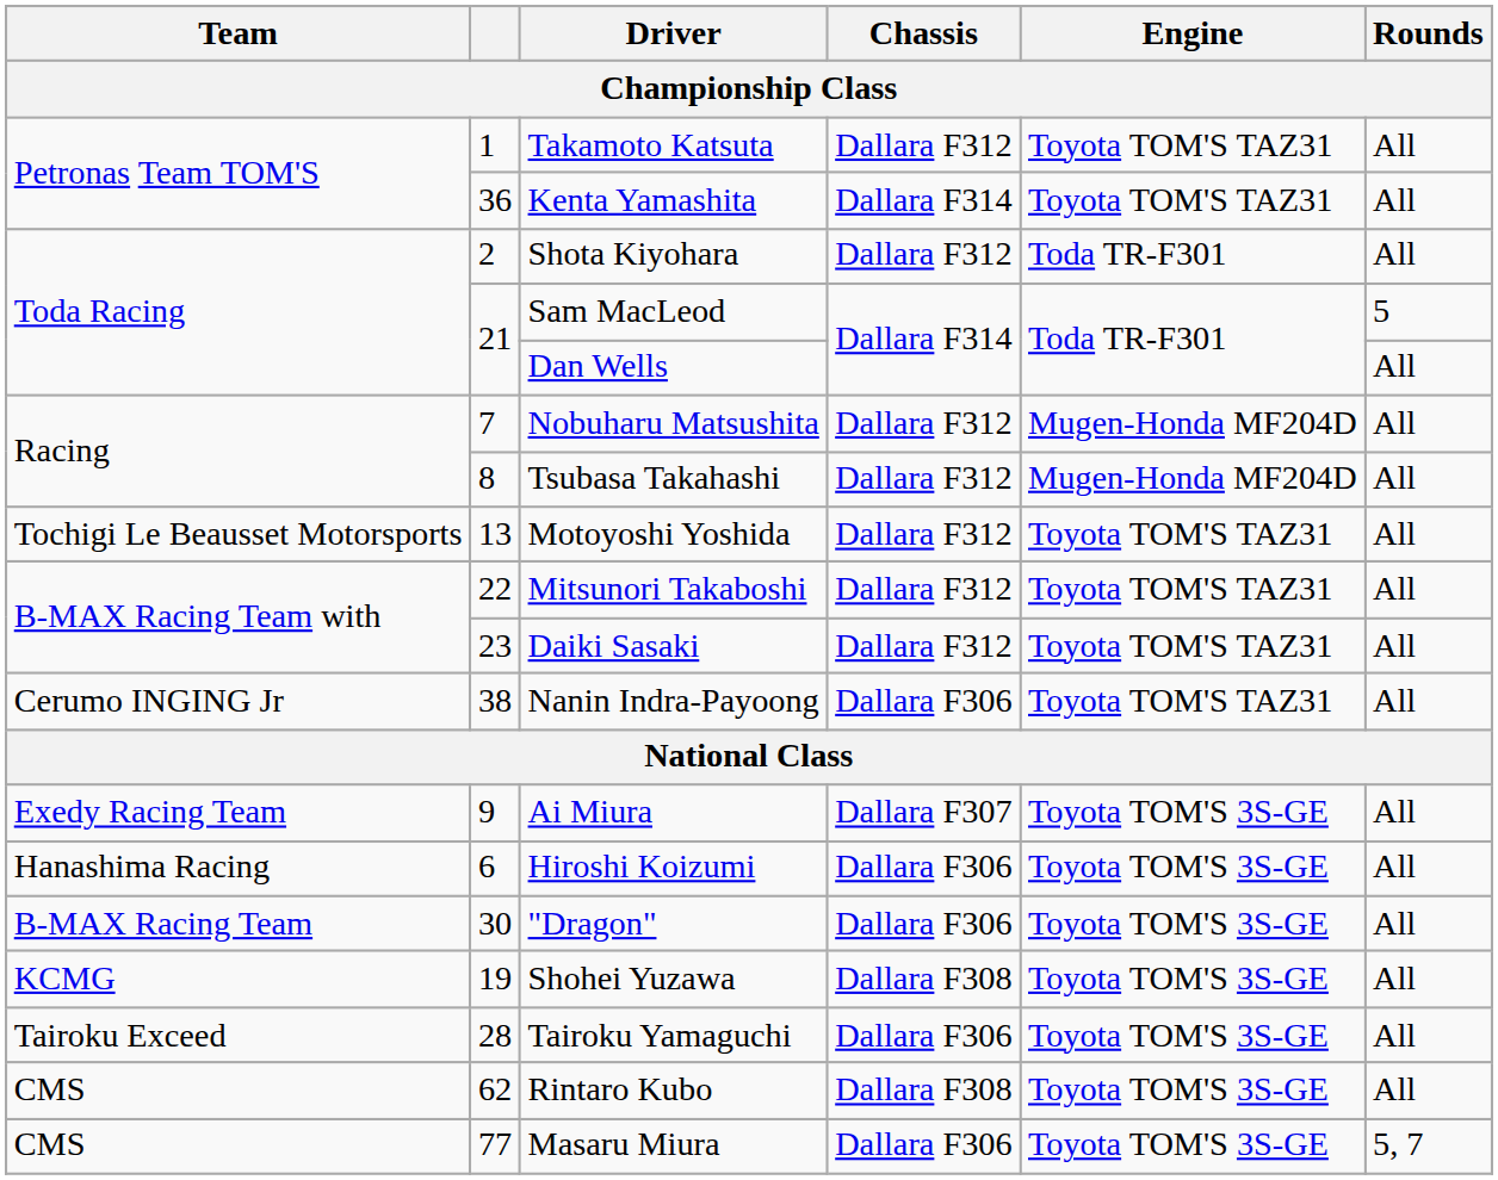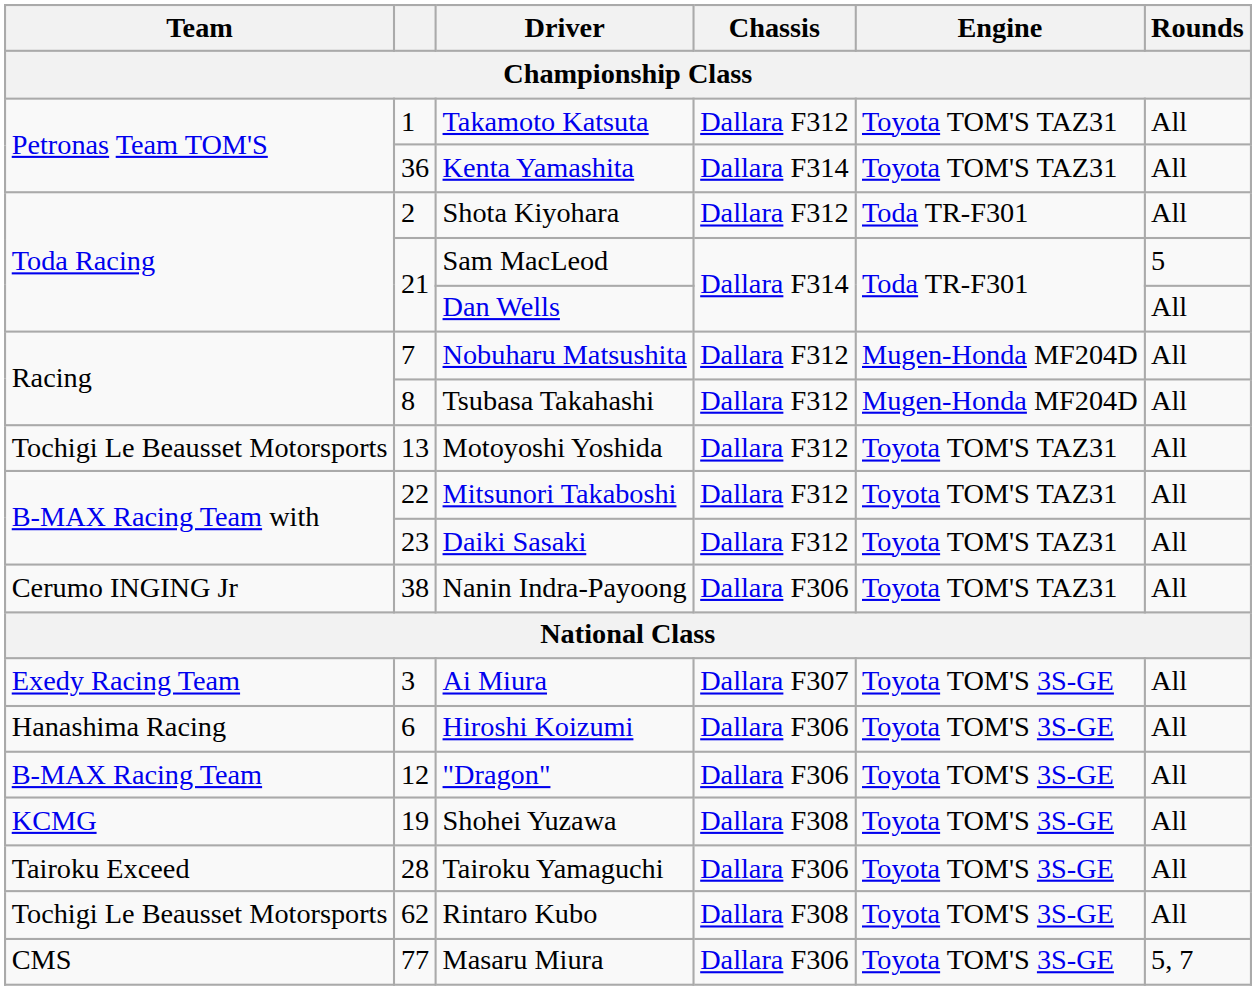Ai Miura | column 2: 9 -> 3
"Dragon" | column 2: 30 -> 12
Rintaro Kubo | Team: CMS -> Tochigi Le Beausset Motorsports
